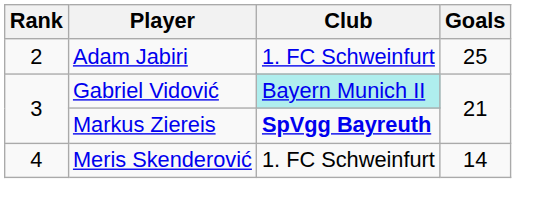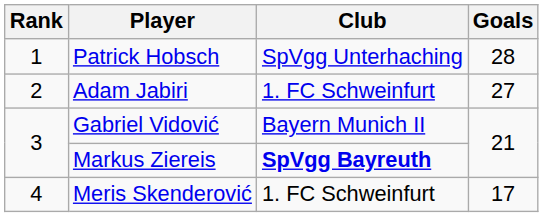+ row: 1 | Patrick Hobsch | SpVgg Unterhaching | 28
Adam Jabiri | Goals: 25 -> 27
Gabriel Vidović | Club: paleturquoise background -> no background
Meris Skenderović | Goals: 14 -> 17
